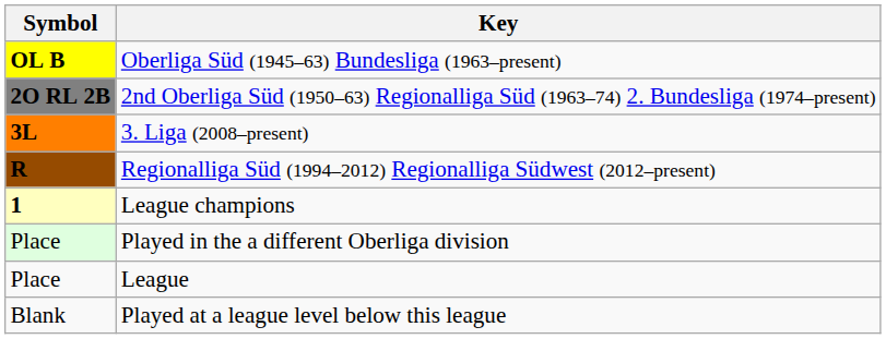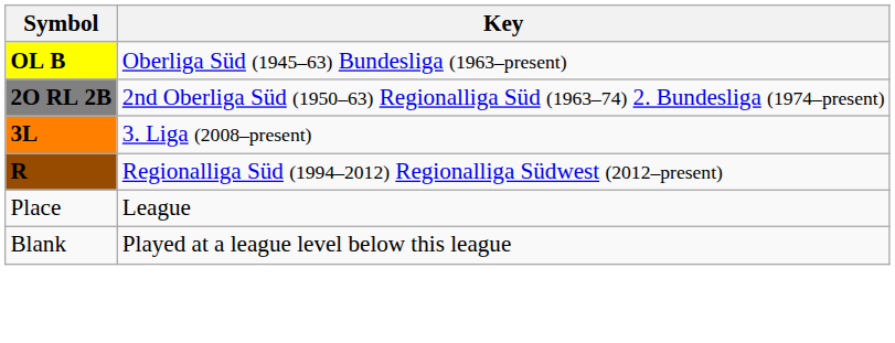- row: 1 | League champions
- row: Place | Played in the a different Oberliga division
